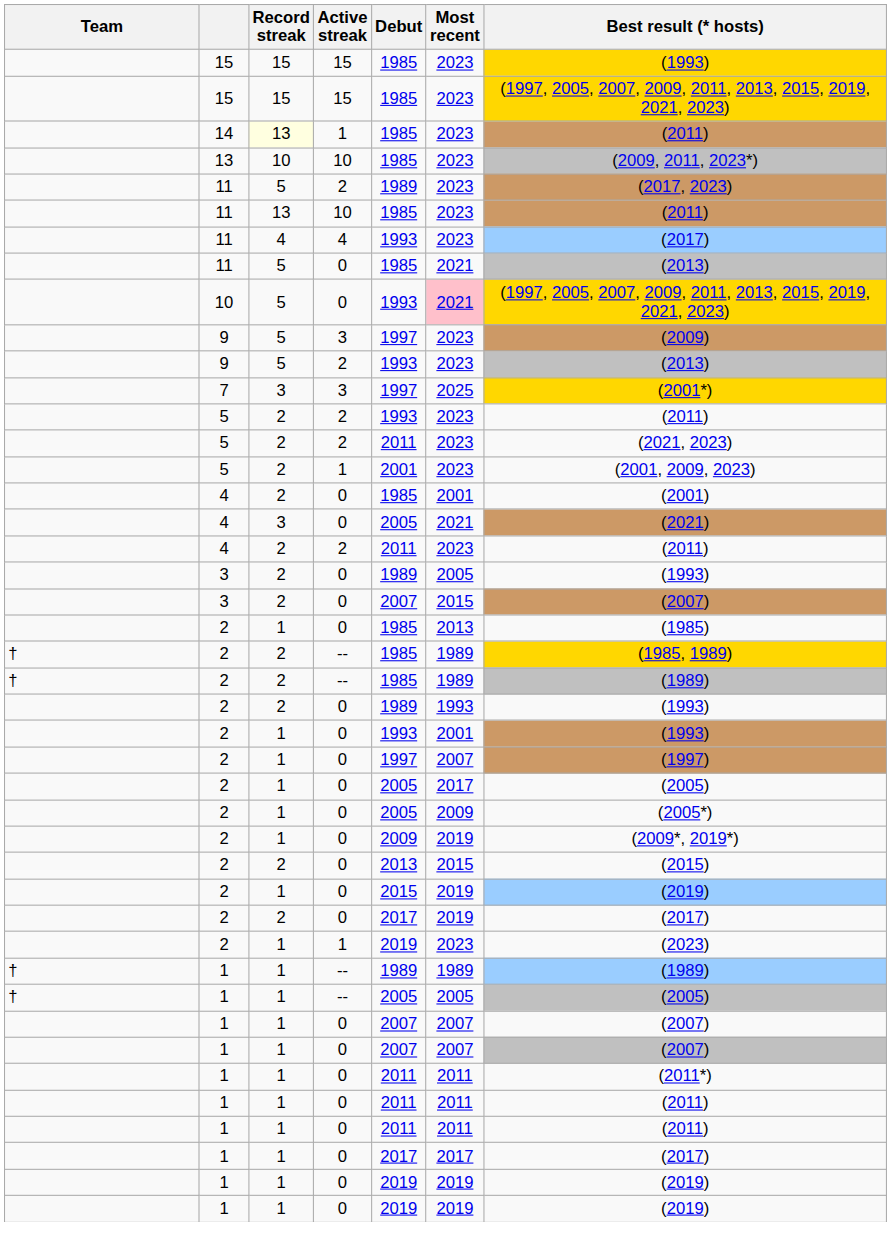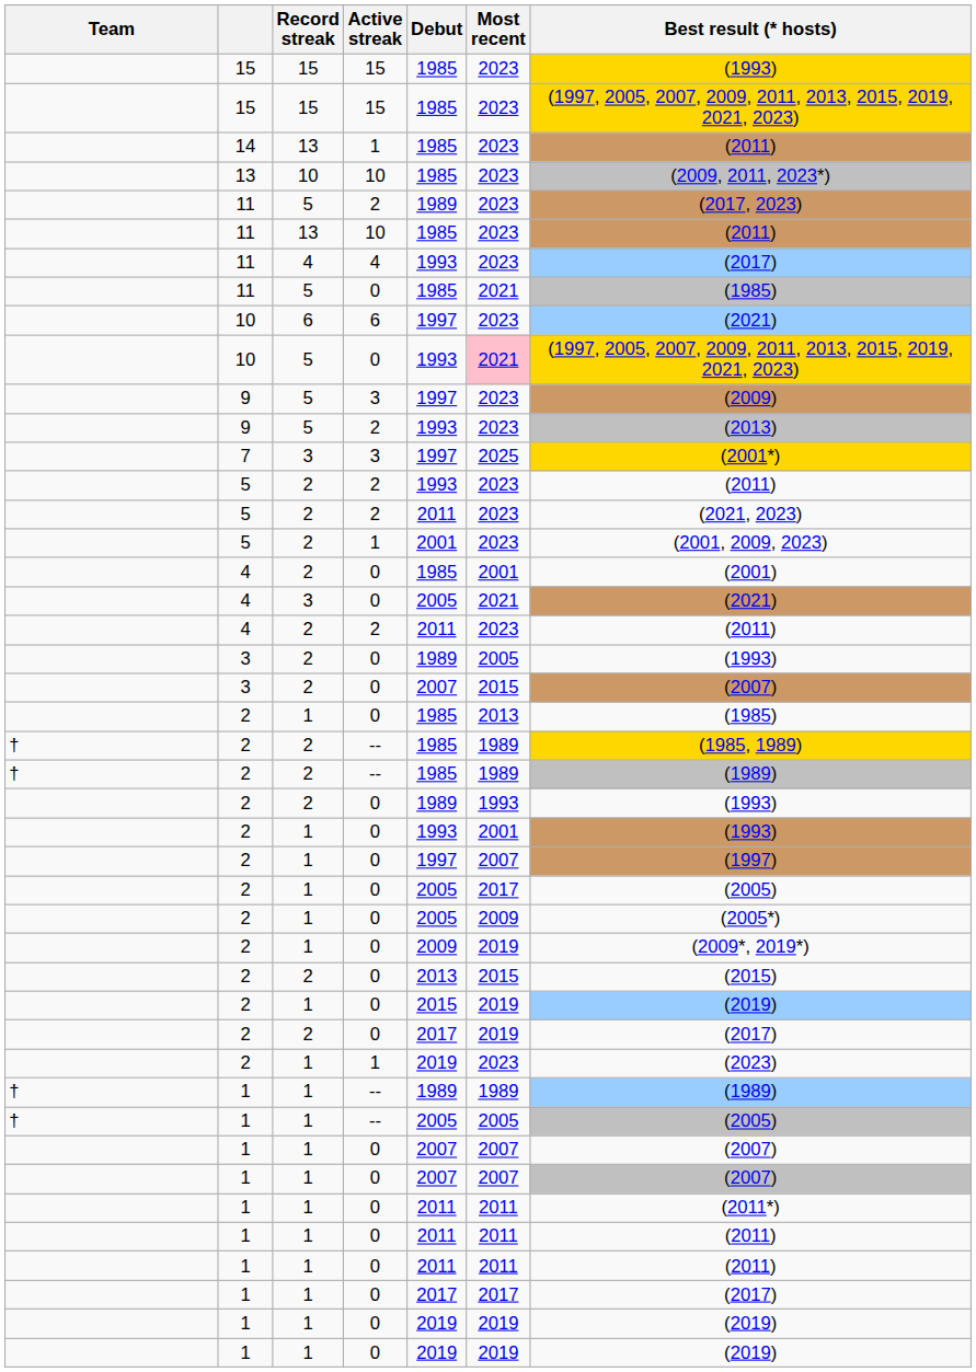14 | Record streak: lightyellow background -> no background
11 / 0 | Best result (* hosts): (2013) -> (1985)
+ row: 10 | 6 | 6 | 1997 | 2023 | (2021)
